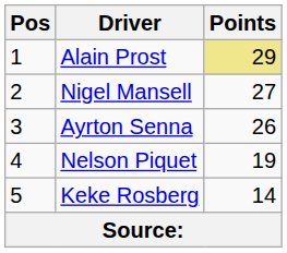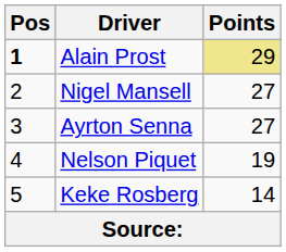Alain Prost | Pos: normal -> bold
Ayrton Senna | Points: 26 -> 27
